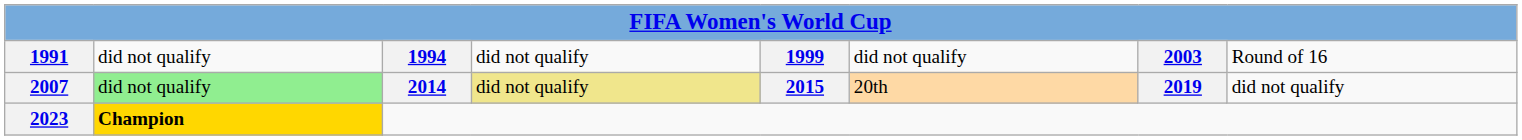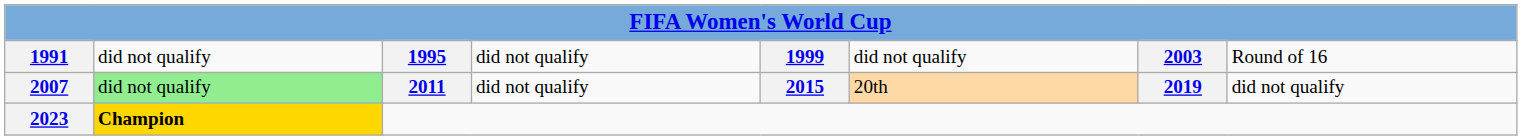1991 | column 3: 1994 -> 1995
2007 | column 3: 2014 -> 2011
2007 | column 4: khaki background -> no background
